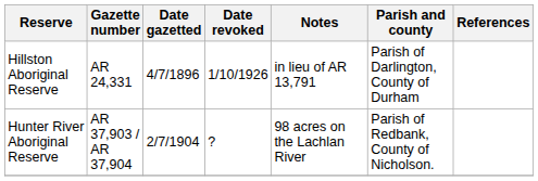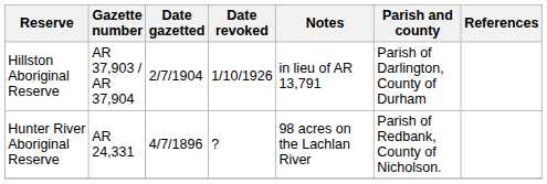Hillston Aboriginal Reserve | Gazette number: AR 24,331 -> AR 37,903 / AR 37,904
Hillston Aboriginal Reserve | Date gazetted: 4/7/1896 -> 2/7/1904
Hunter River Aboriginal Reserve | Gazette number: AR 37,903 / AR 37,904 -> AR 24,331
Hunter River Aboriginal Reserve | Date gazetted: 2/7/1904 -> 4/7/1896
